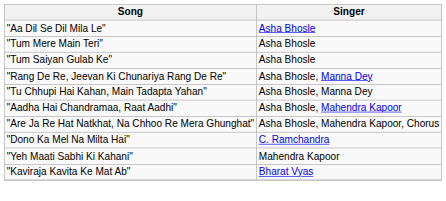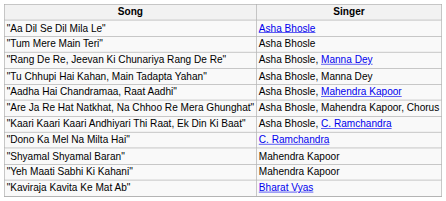- row: "Tum Saiyan Gulab Ke" | Asha Bhosle
+ row: "Kaari Kaari Kaari Andhiyari Thi Raat, Ek Din Ki Baat" | Asha Bhosle, C. Ramchandra
+ row: "Shyamal Shyamal Baran" | Mahendra Kapoor
